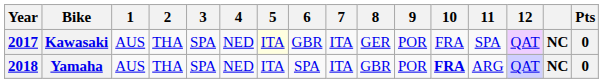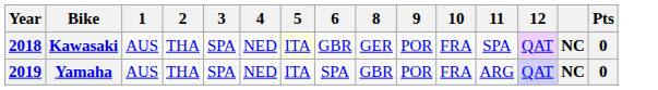- column: 7 | ITA | ITA
Kawasaki | Year: 2017 -> 2018
Yamaha | Year: 2018 -> 2019
Yamaha | 10: bold -> normal
